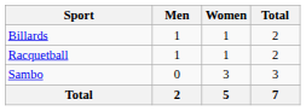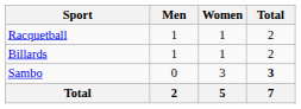rows swapped: Billards <-> Racquetball
Sambo | Total: normal -> bold
